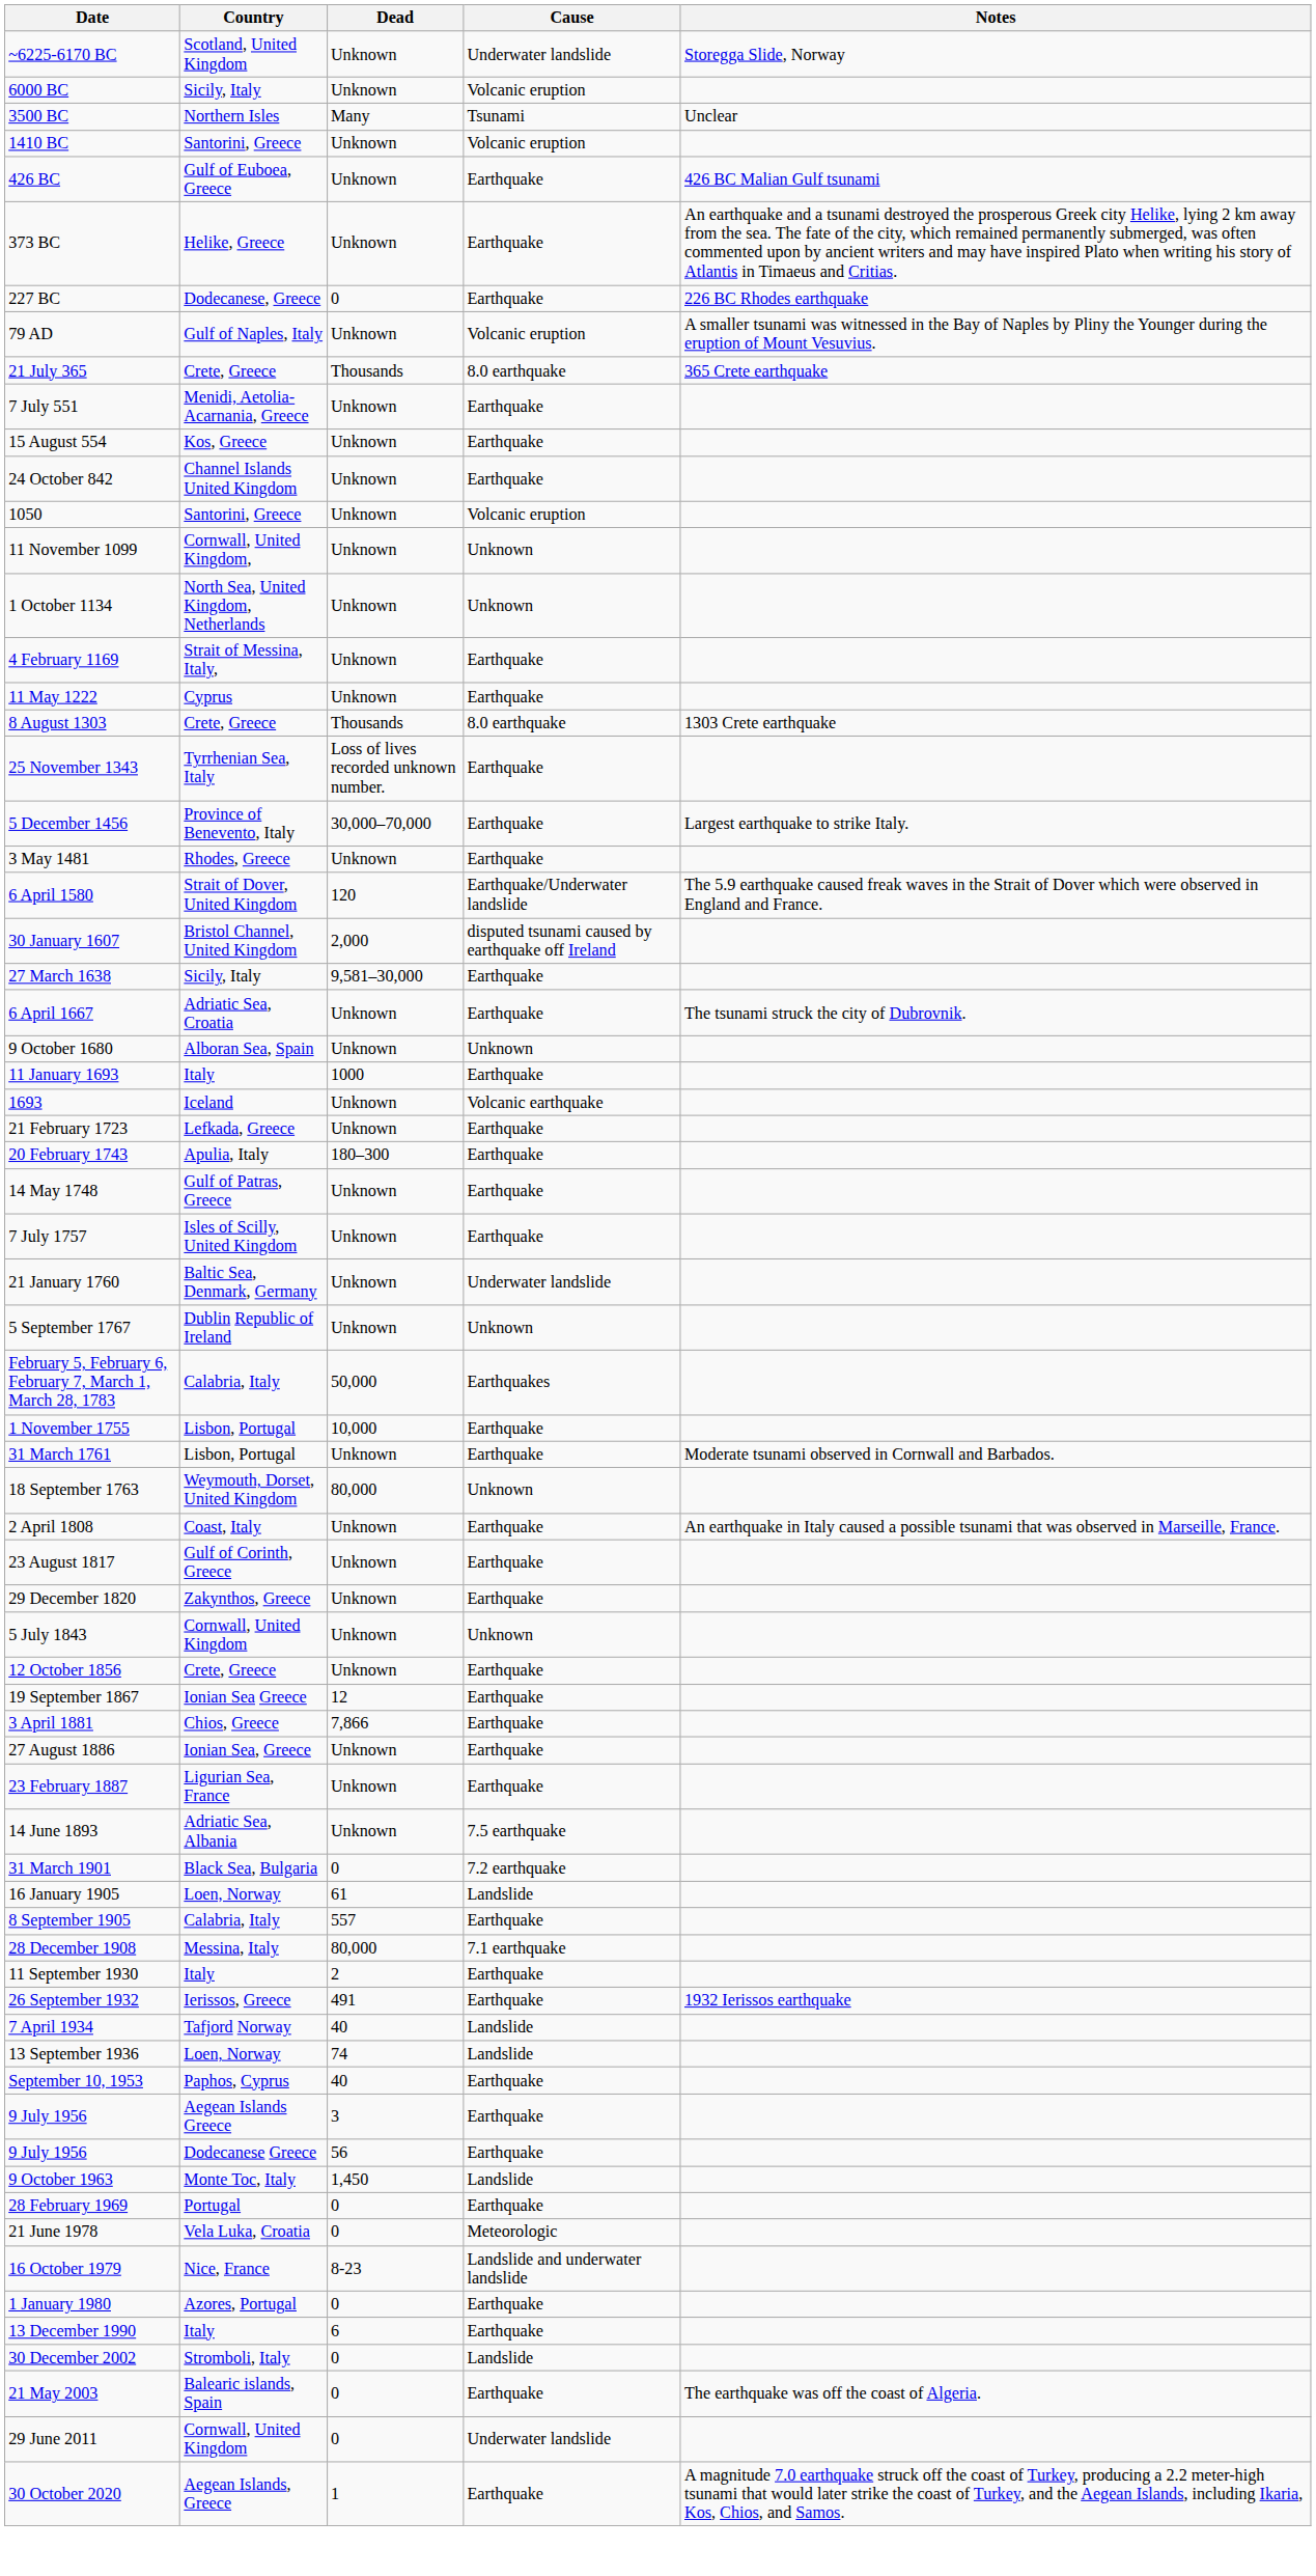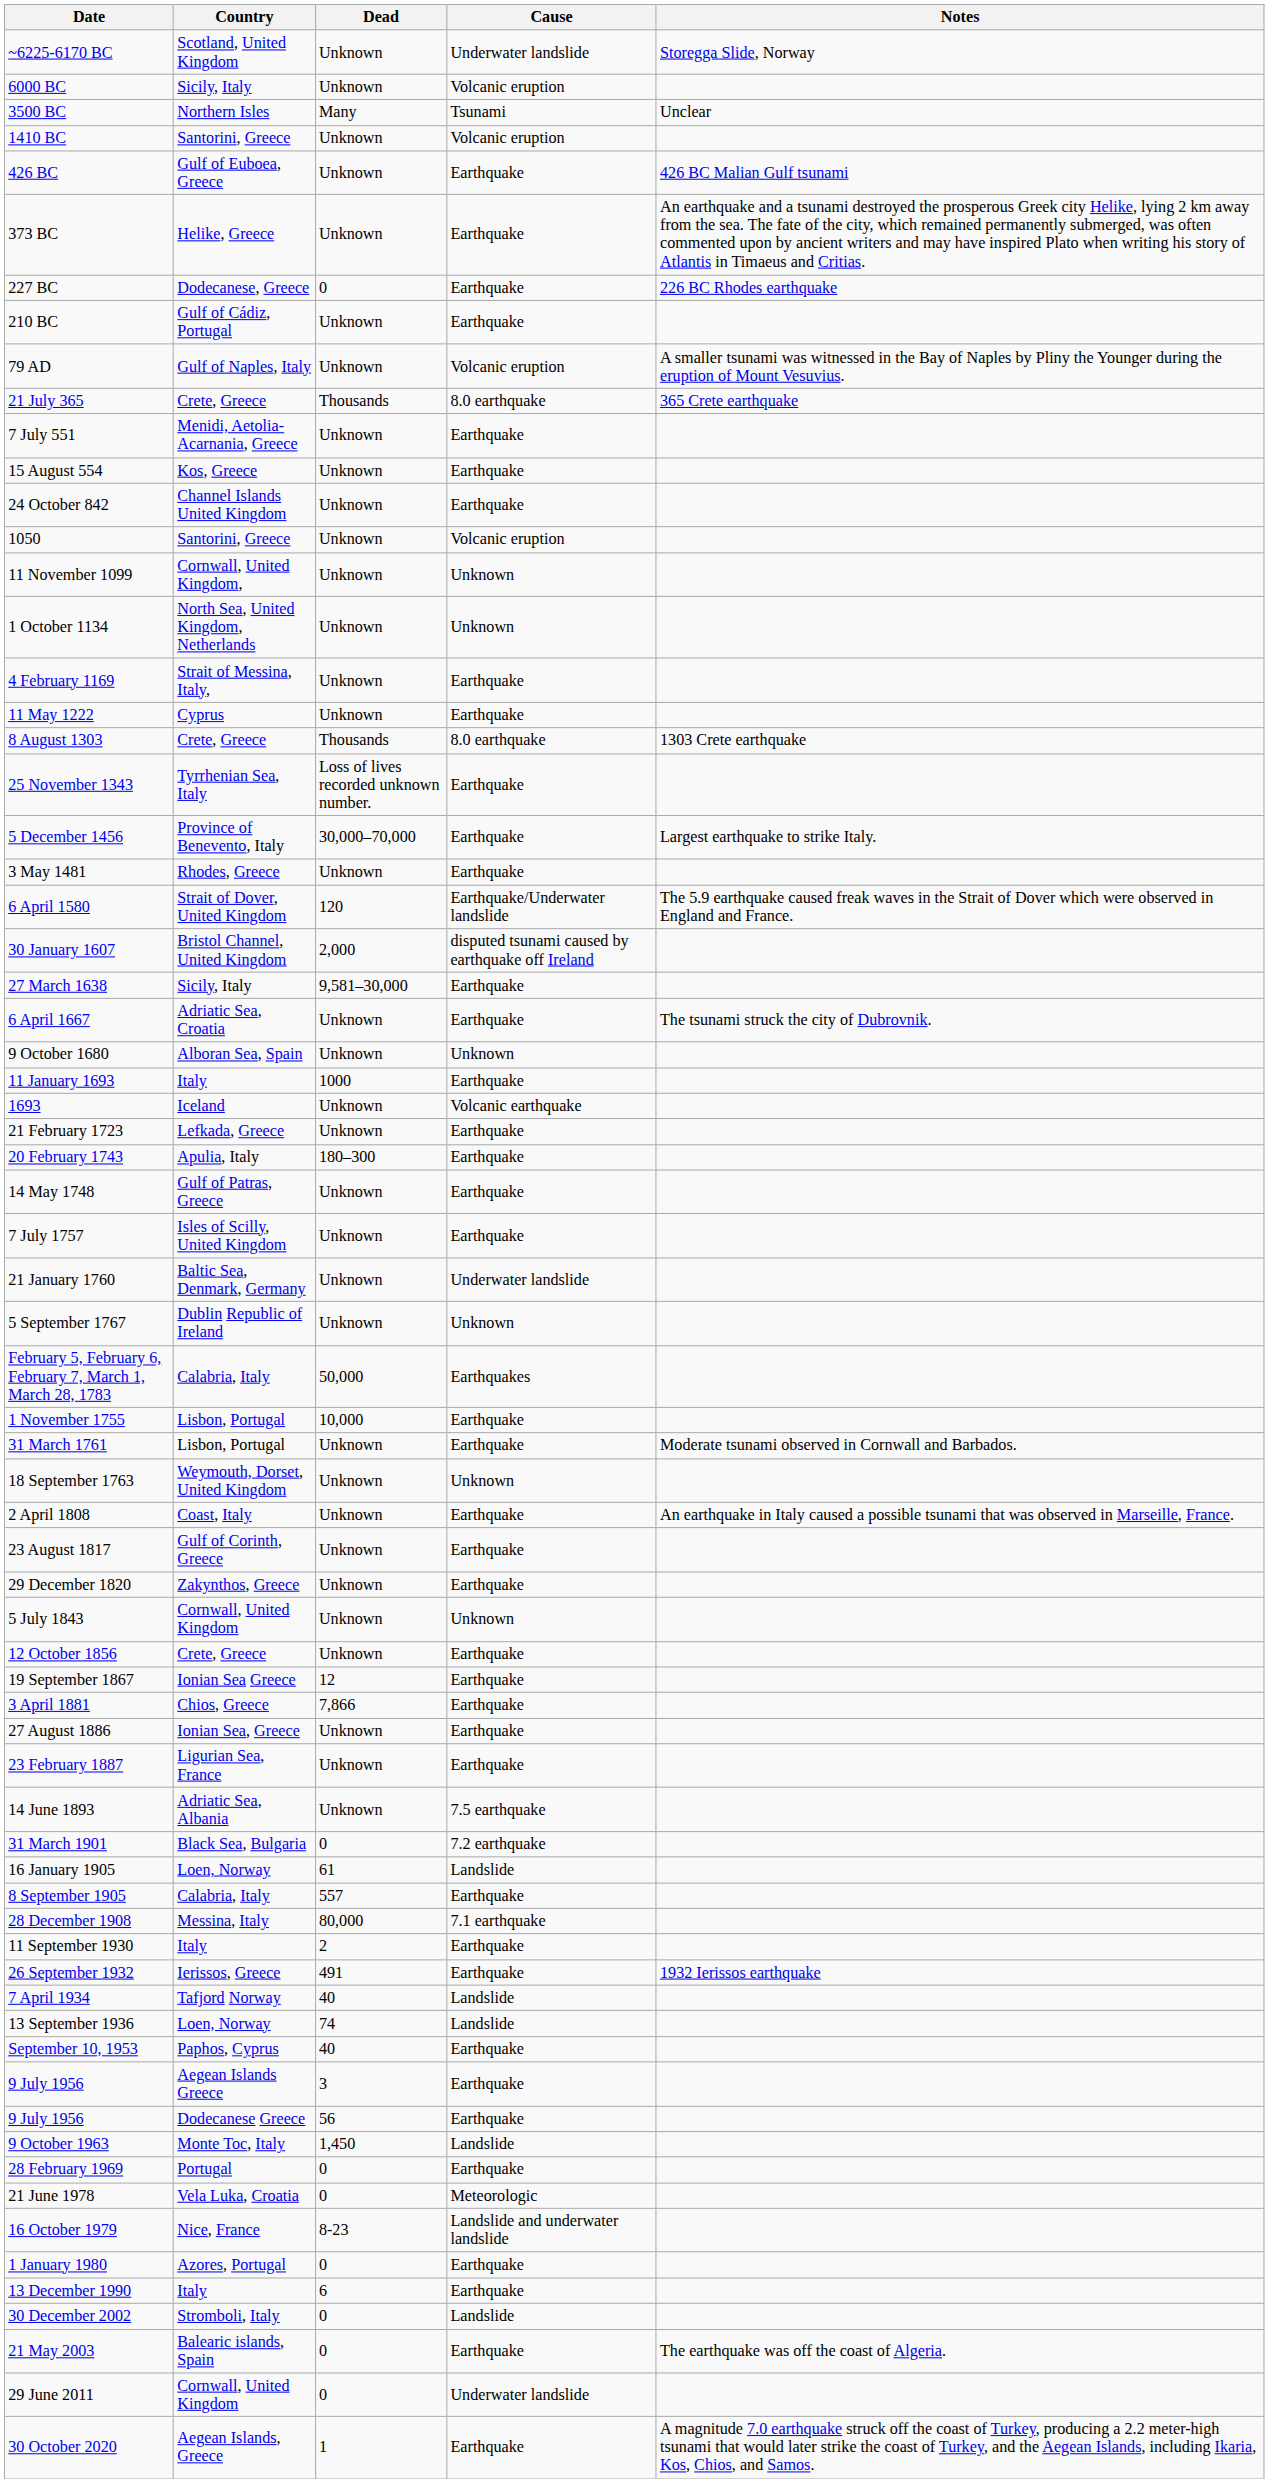+ row: 210 BC | Gulf of Cádiz, Portugal | Unknown | Earthquake
18 September 1763 | Dead: 80,000 -> Unknown
